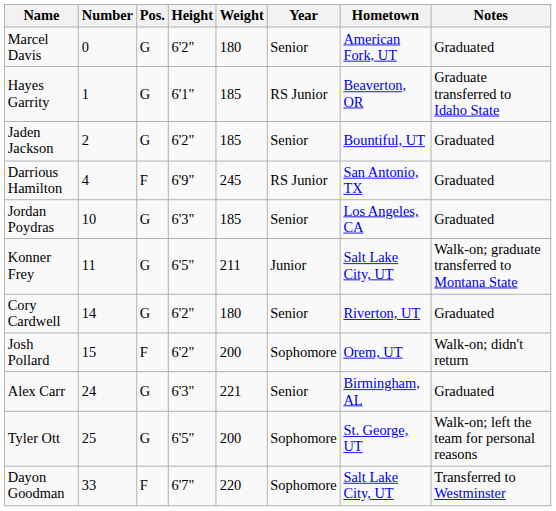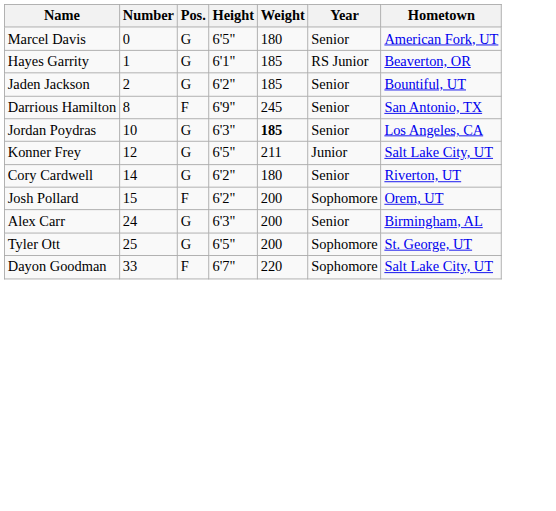- column: Notes | Graduated | Graduate transferred to Idaho State | Graduated | Graduated | Graduated | Walk-on; graduate transferred to Montana State | Graduated | Walk-on; didn't return | Graduated | Walk-on; left the team for personal reasons | Transferred to Westminster
Marcel Davis | Height: 6'2" -> 6'5"
Darrious Hamilton | Number: 4 -> 8
Darrious Hamilton | Year: RS Junior -> Senior
Jordan Poydras | Weight: normal -> bold
Konner Frey | Number: 11 -> 12
Alex Carr | Weight: 221 -> 200
